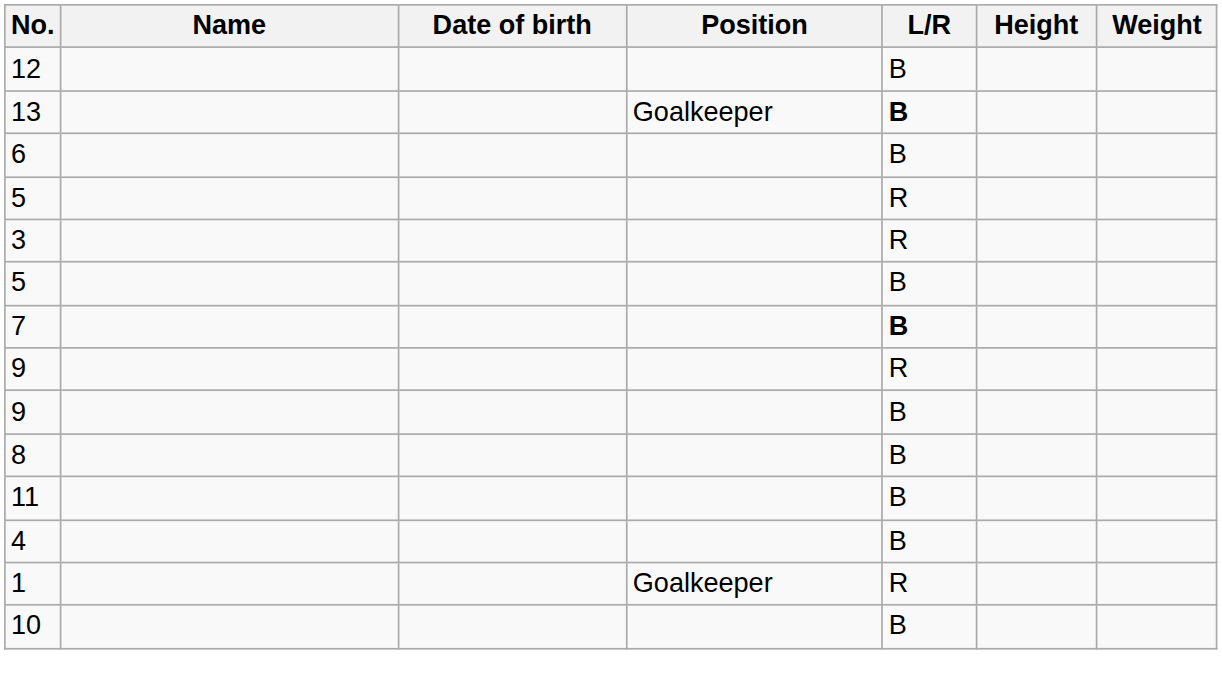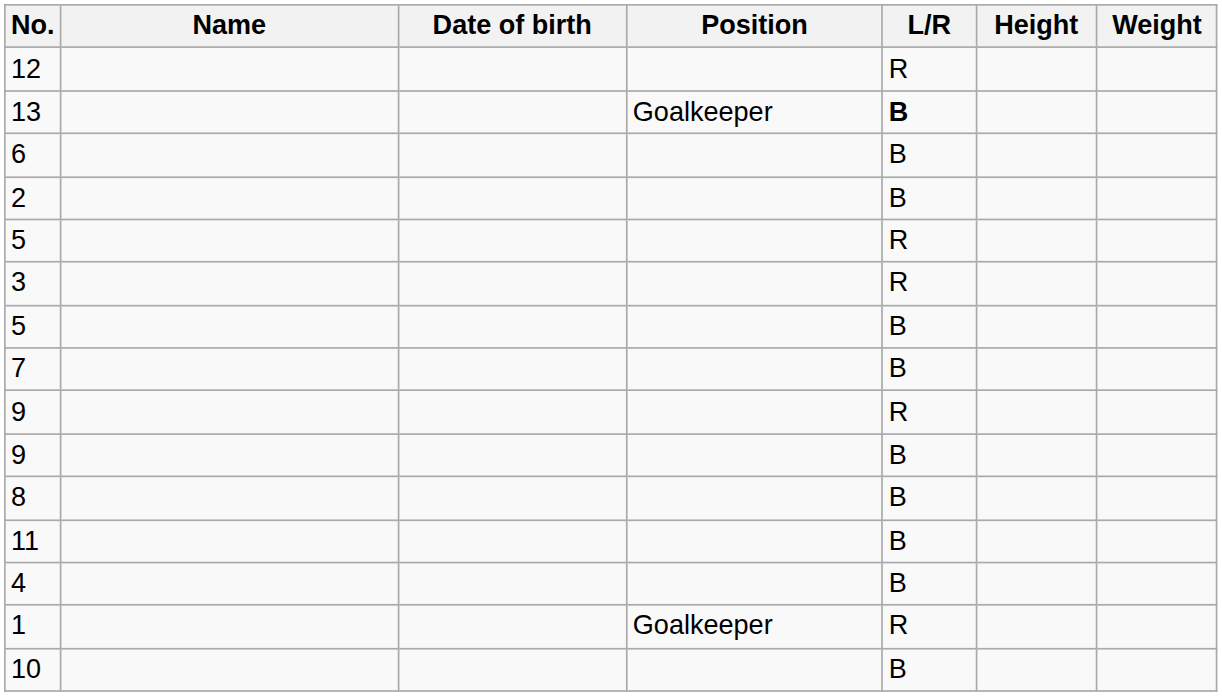12 | L/R: B -> R
+ row: 2 | B
7 | L/R: bold -> normal
